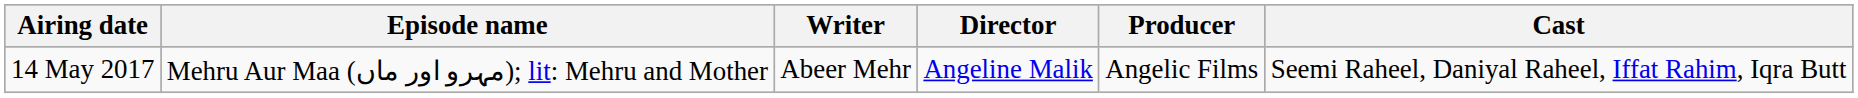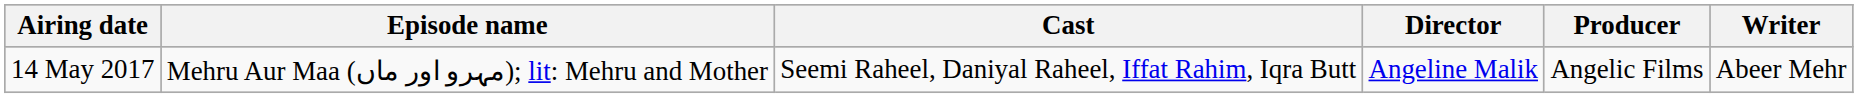columns swapped: Writer <-> Cast
